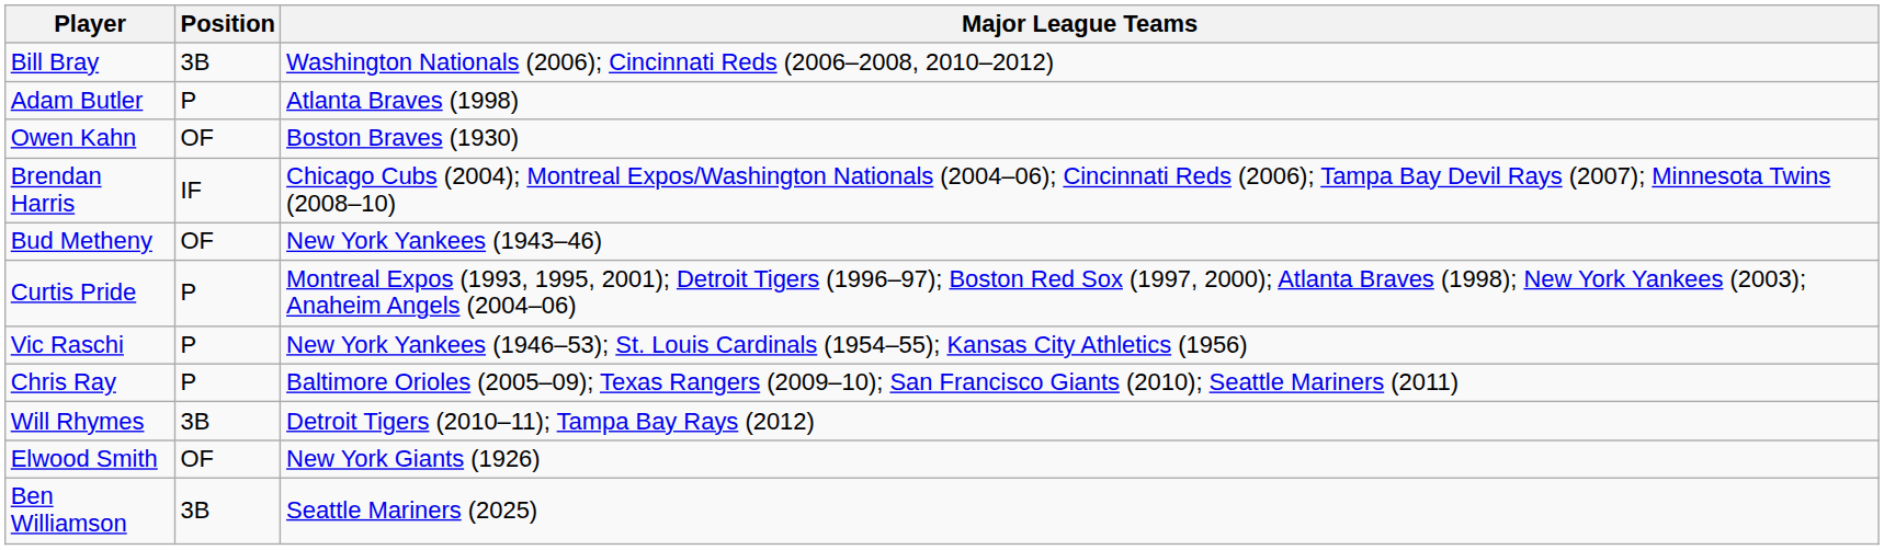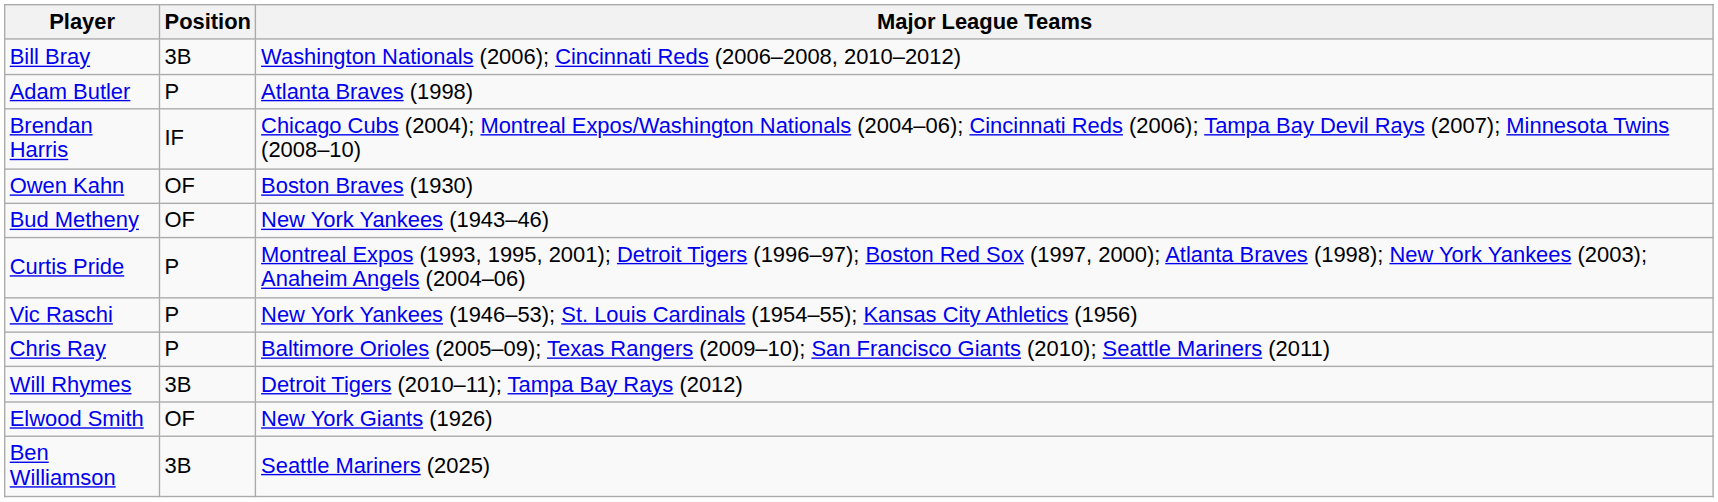rows swapped: Brendan Harris <-> Owen Kahn
